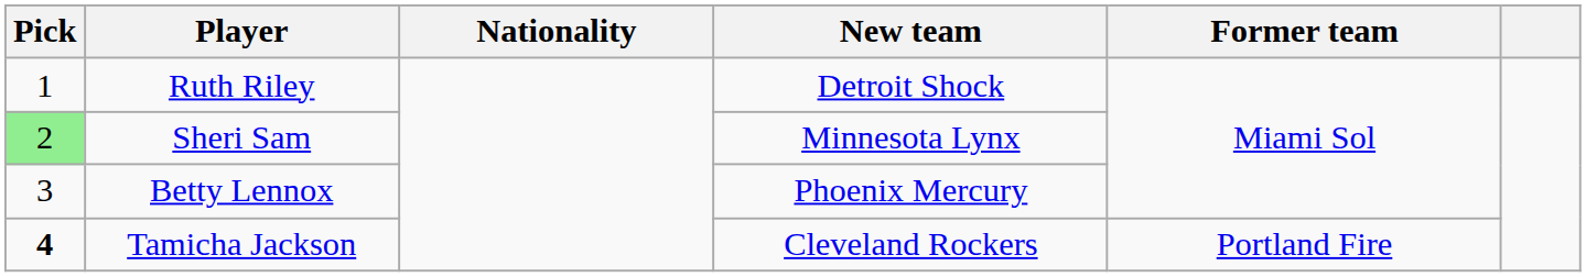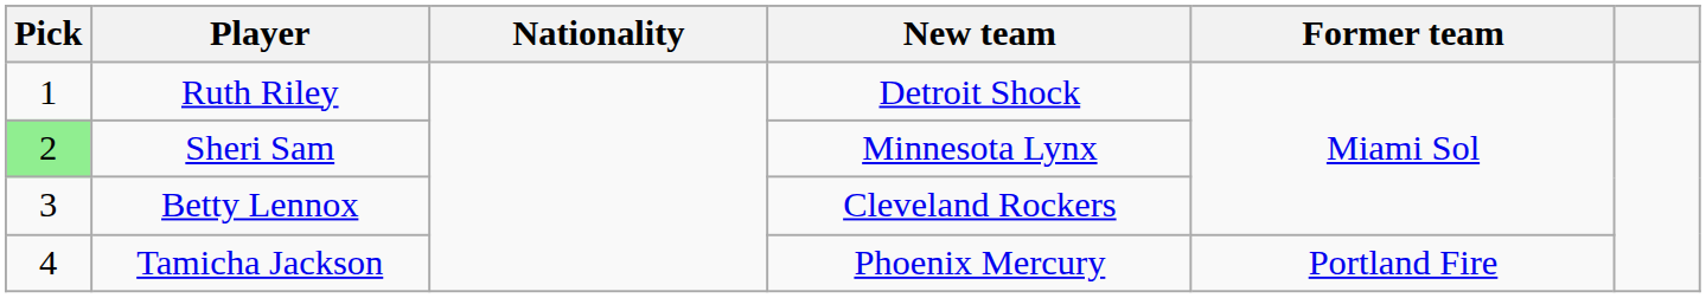Betty Lennox | New team: Phoenix Mercury -> Cleveland Rockers
Tamicha Jackson | Pick: bold -> normal
Tamicha Jackson | New team: Cleveland Rockers -> Phoenix Mercury
